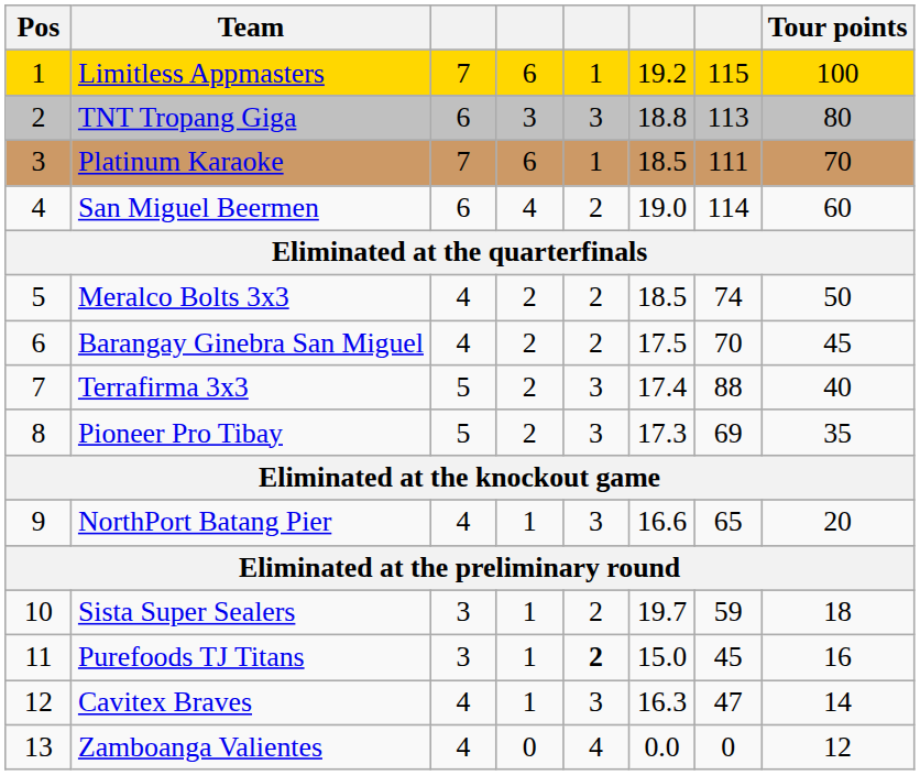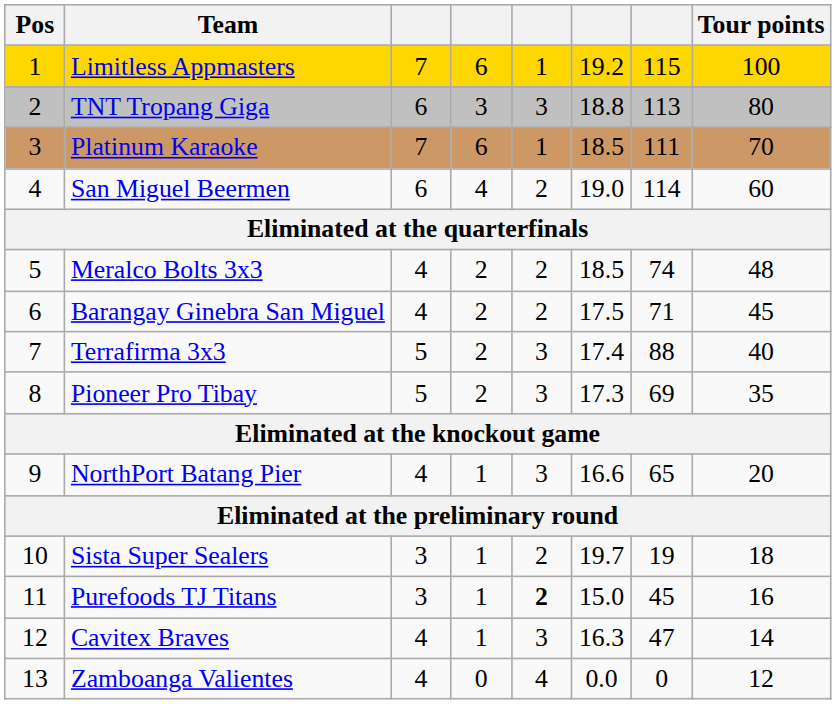Meralco Bolts 3x3 | Tour points: 50 -> 48
Barangay Ginebra San Miguel | column 7: 70 -> 71
Sista Super Sealers | column 7: 59 -> 19
